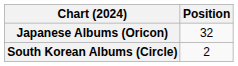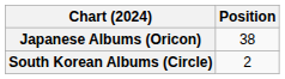Japanese Albums (Oricon) | Position: 32 -> 38
